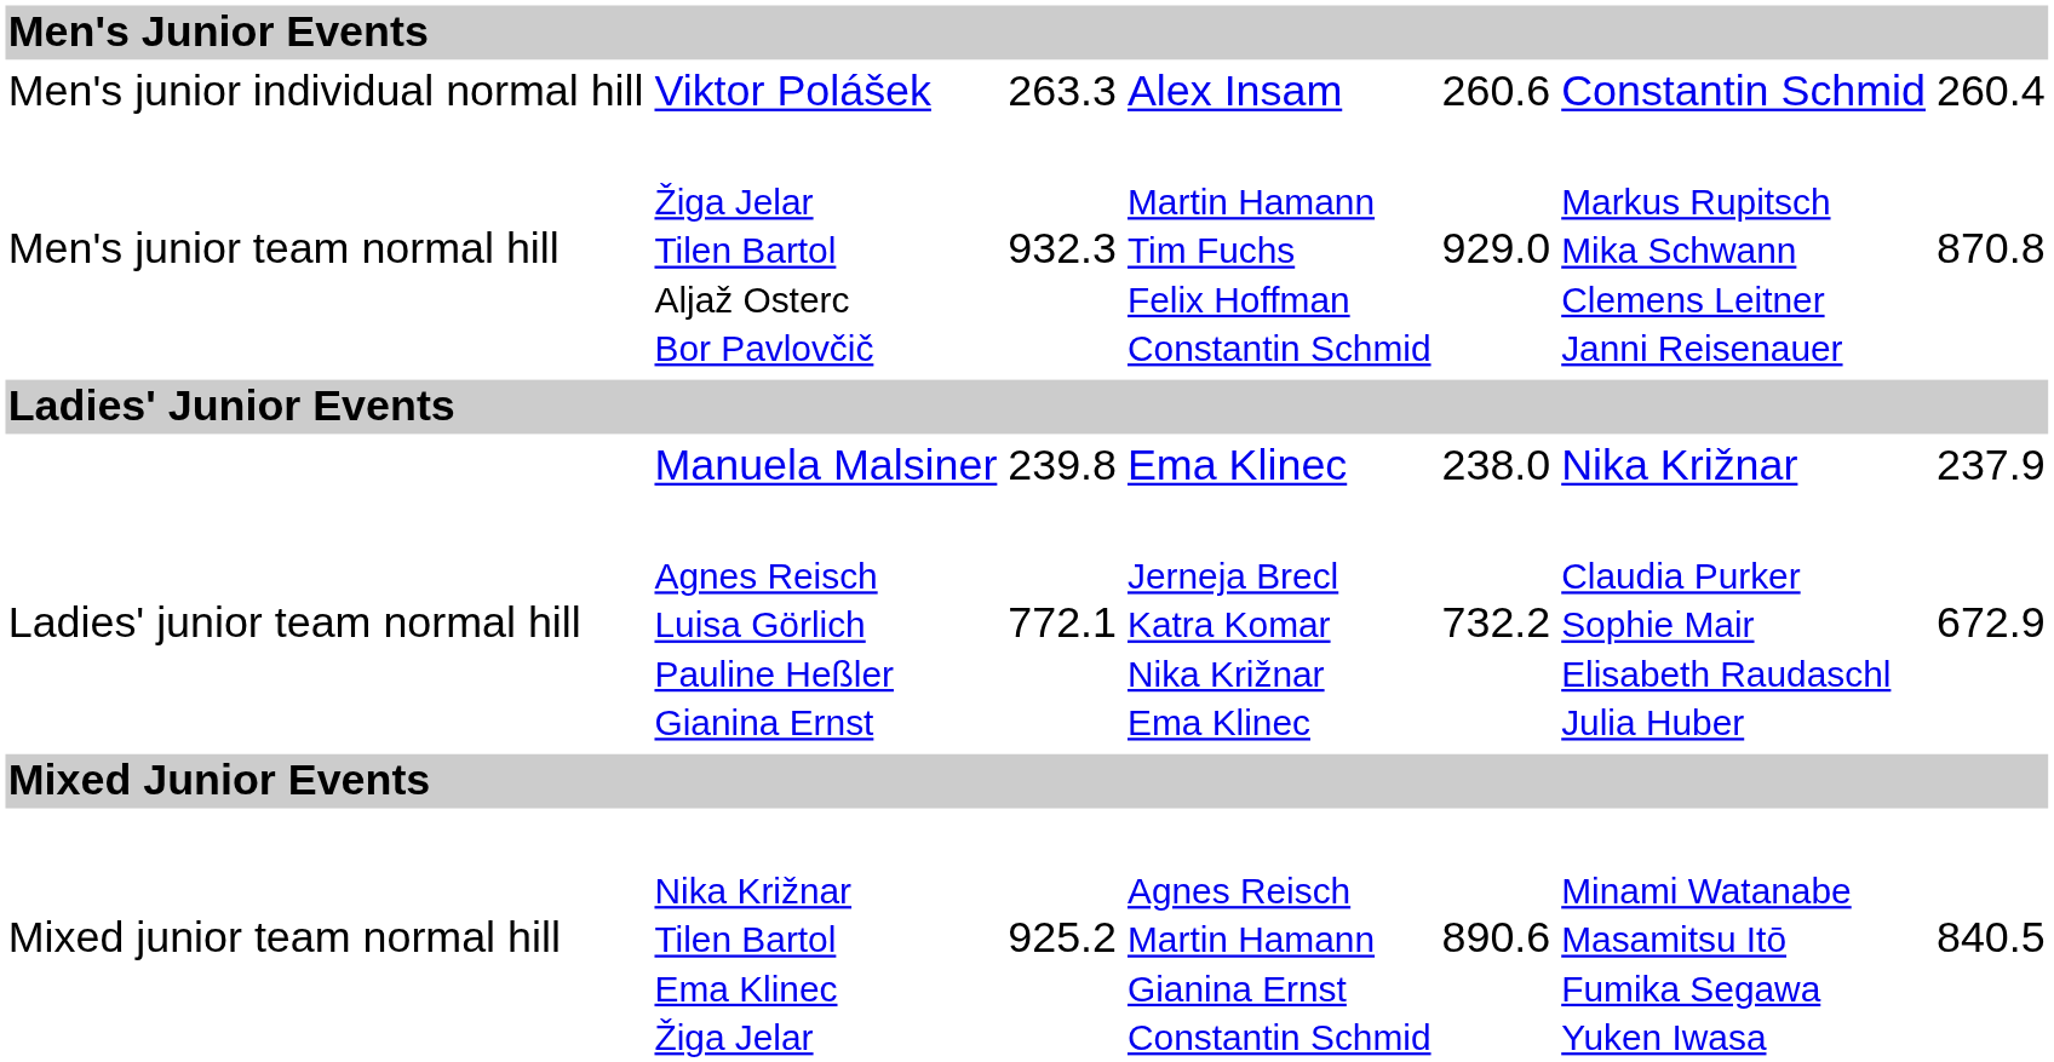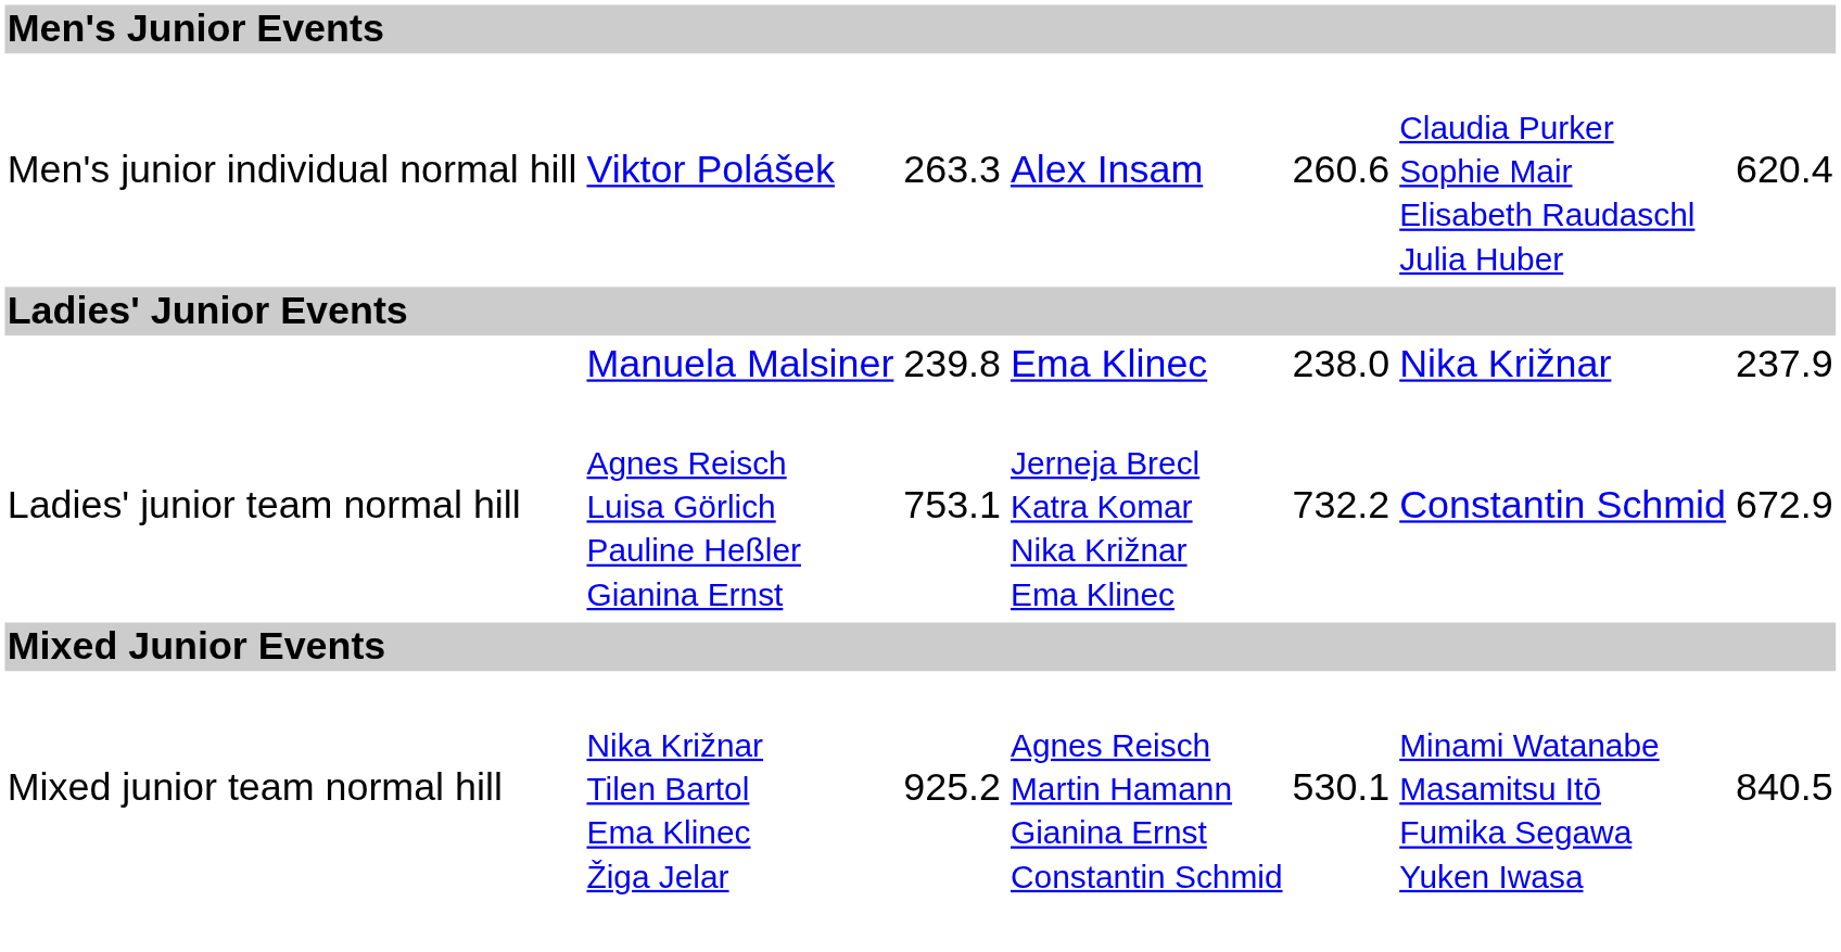Men's junior individual normal hill | column 6: Constantin Schmid -> Claudia Purker Sophie Mair Elisabeth Raudaschl Julia Huber
Men's junior individual normal hill | column 7: 260.4 -> 620.4
- row: Men's junior team normal hill | Žiga Jelar Tilen Bartol Aljaž Osterc Bor Pavlovčič | 932.3 | Martin Hamann Tim Fuchs Felix Hoffman Constantin Schmid | 929.0 | Markus Rupitsch Mika Schwann Clemens Leitner Janni Reisenauer | 870.8
Ladies' junior team normal hill | column 3: 772.1 -> 753.1
Ladies' junior team normal hill | column 6: Claudia Purker Sophie Mair Elisabeth Raudaschl Julia Huber -> Constantin Schmid
Mixed junior team normal hill | column 5: 890.6 -> 530.1
